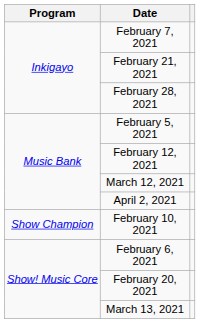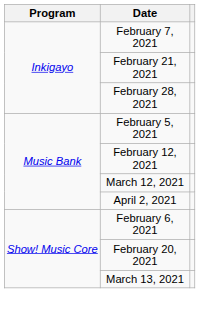- row: Show Champion | February 10, 2021
